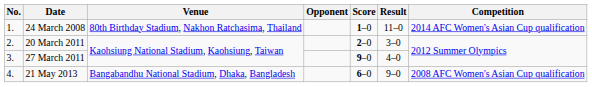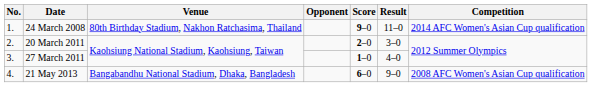24 March 2008 | Score: 1–0 -> 9–0
27 March 2011 | Score: 9–0 -> 1–0
